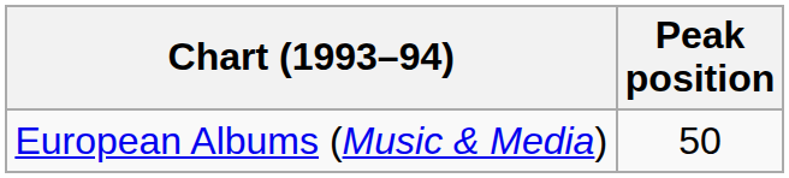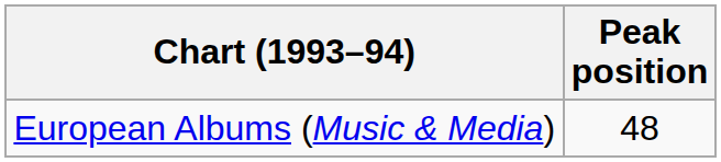European Albums (Music & Media) | Peak position: 50 -> 48
